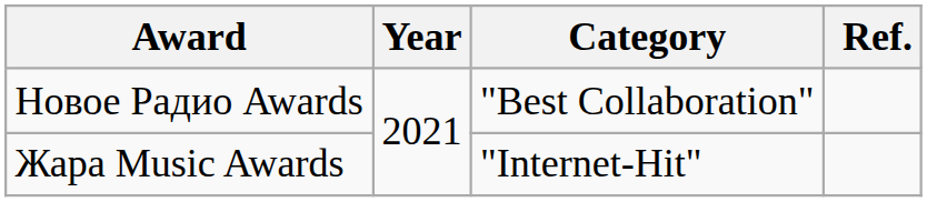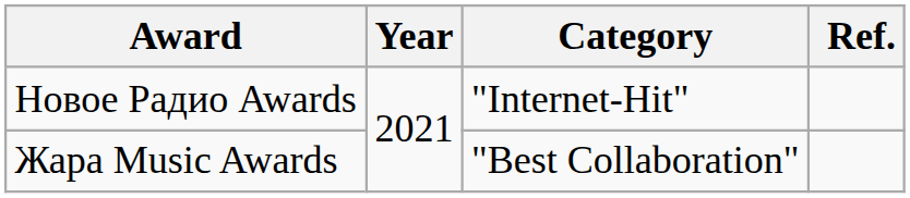Новое Радио Awards | Category: "Best Collaboration" -> "Internet-Hit"
Жара Music Awards | Category: "Internet-Hit" -> "Best Collaboration"
